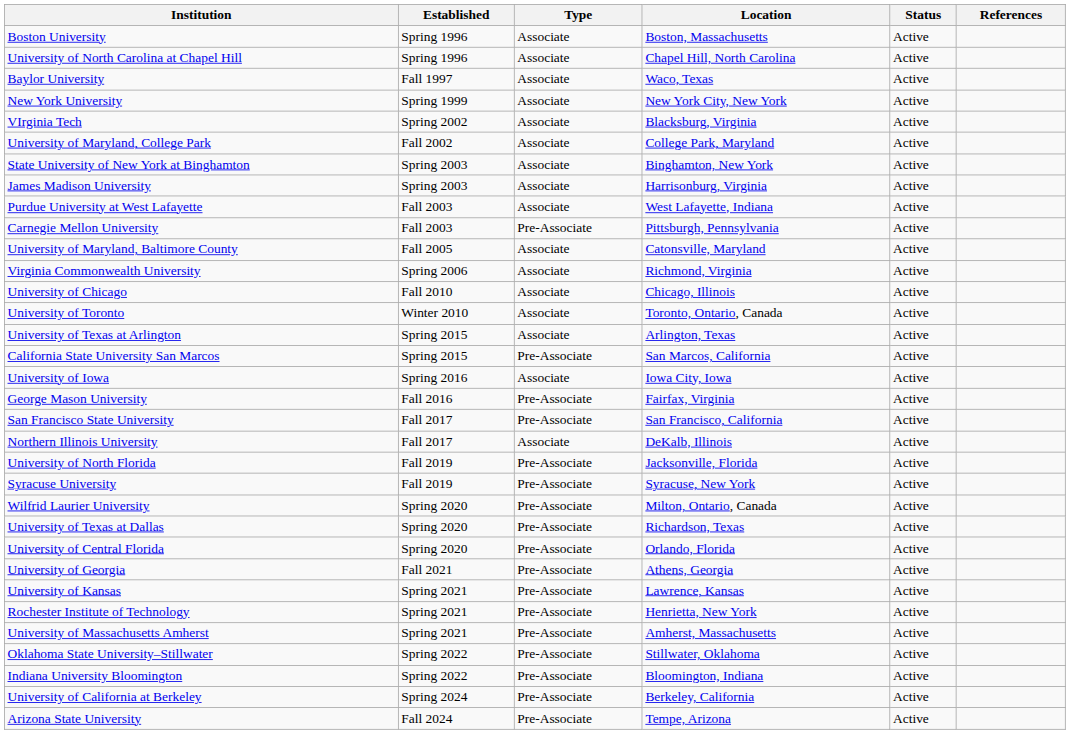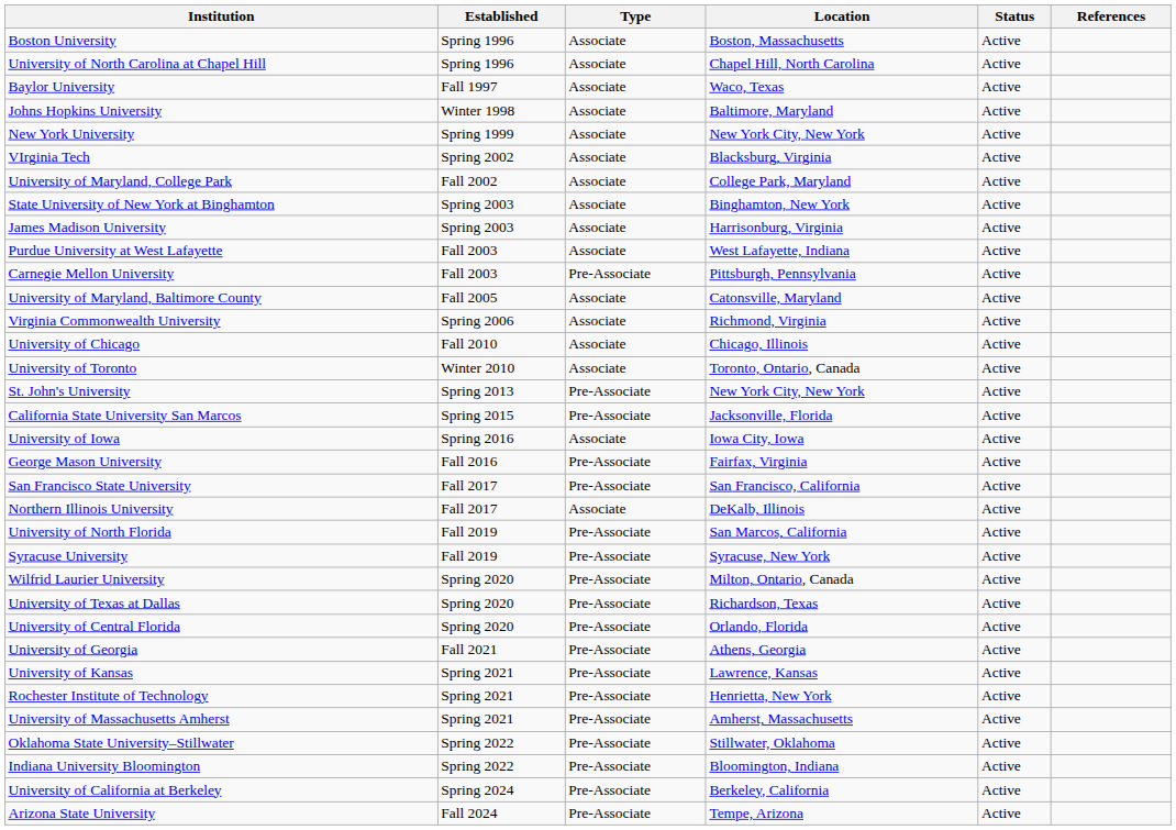+ row: Johns Hopkins University | Winter 1998 | Associate | Baltimore, Maryland | Active
+ row: St. John's University | Spring 2013 | Pre-Associate | New York City, New York | Active
- row: University of Texas at Arlington | Spring 2015 | Associate | Arlington, Texas | Active
California State University San Marcos | Location: San Marcos, California -> Jacksonville, Florida
University of North Florida | Location: Jacksonville, Florida -> San Marcos, California
